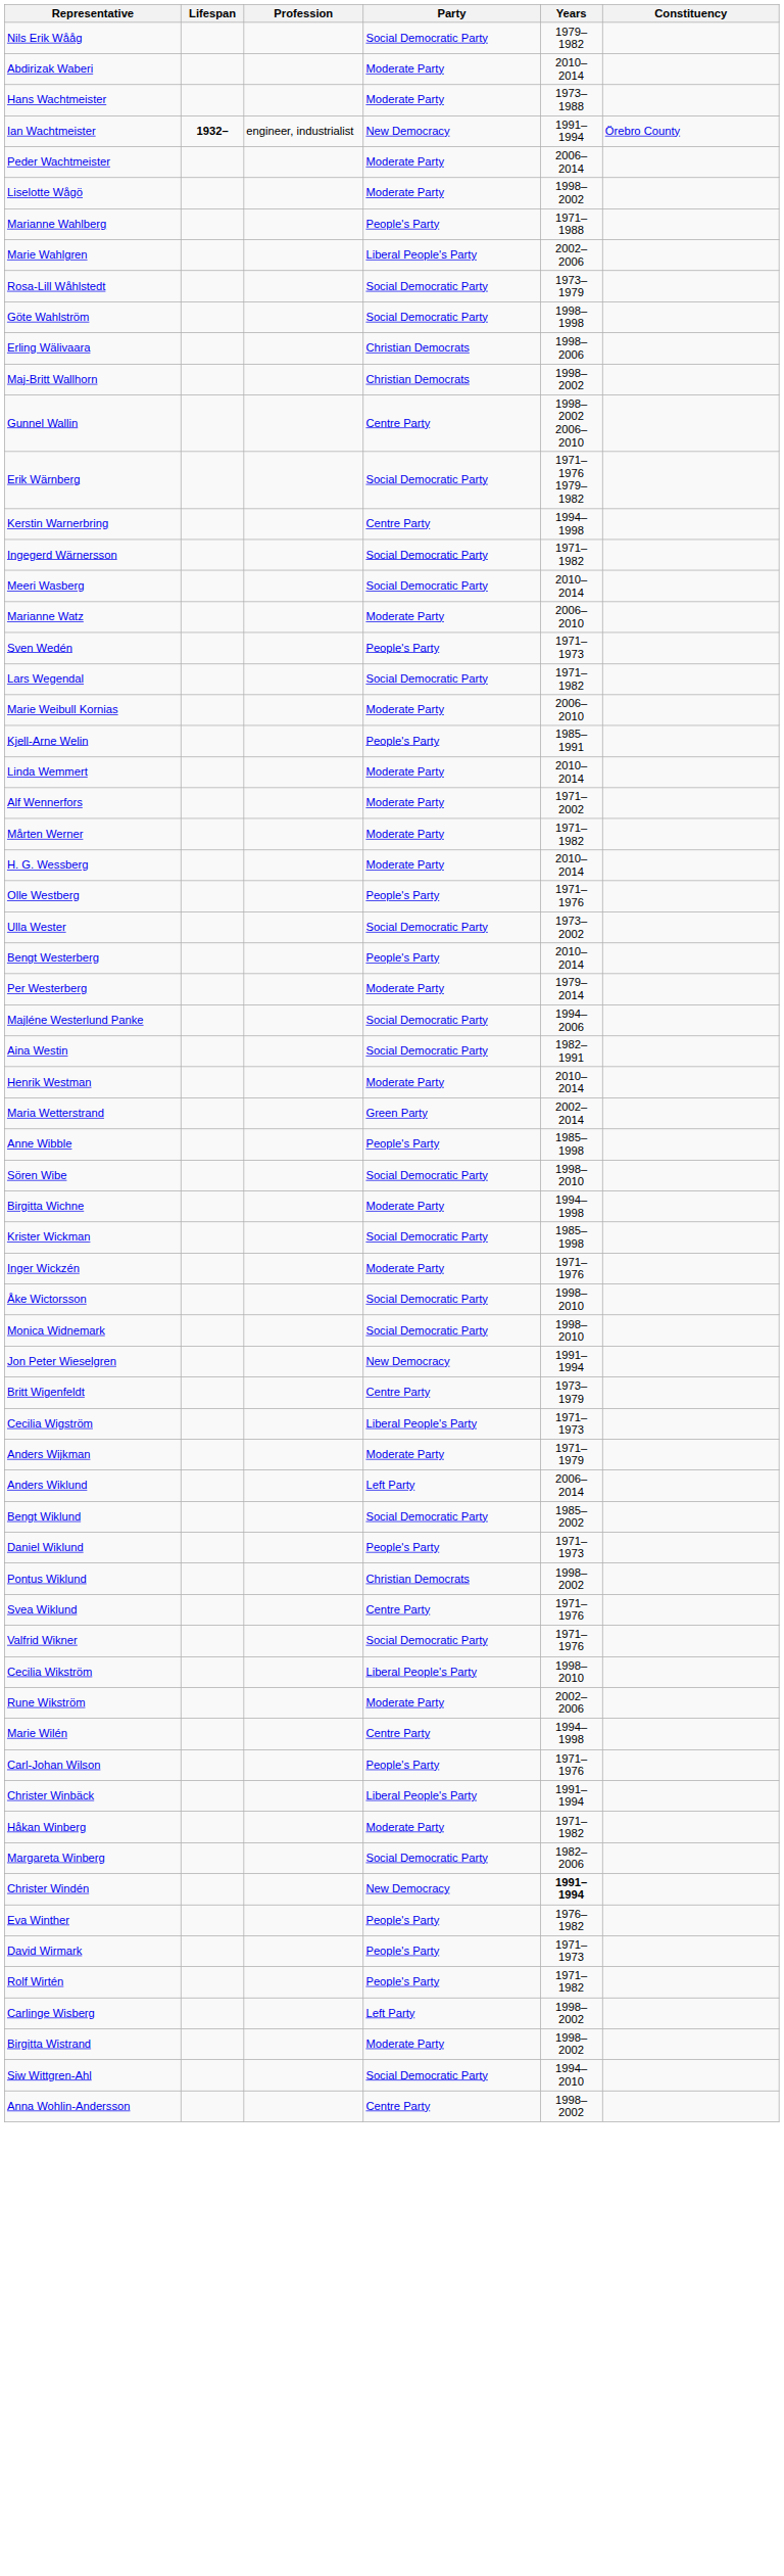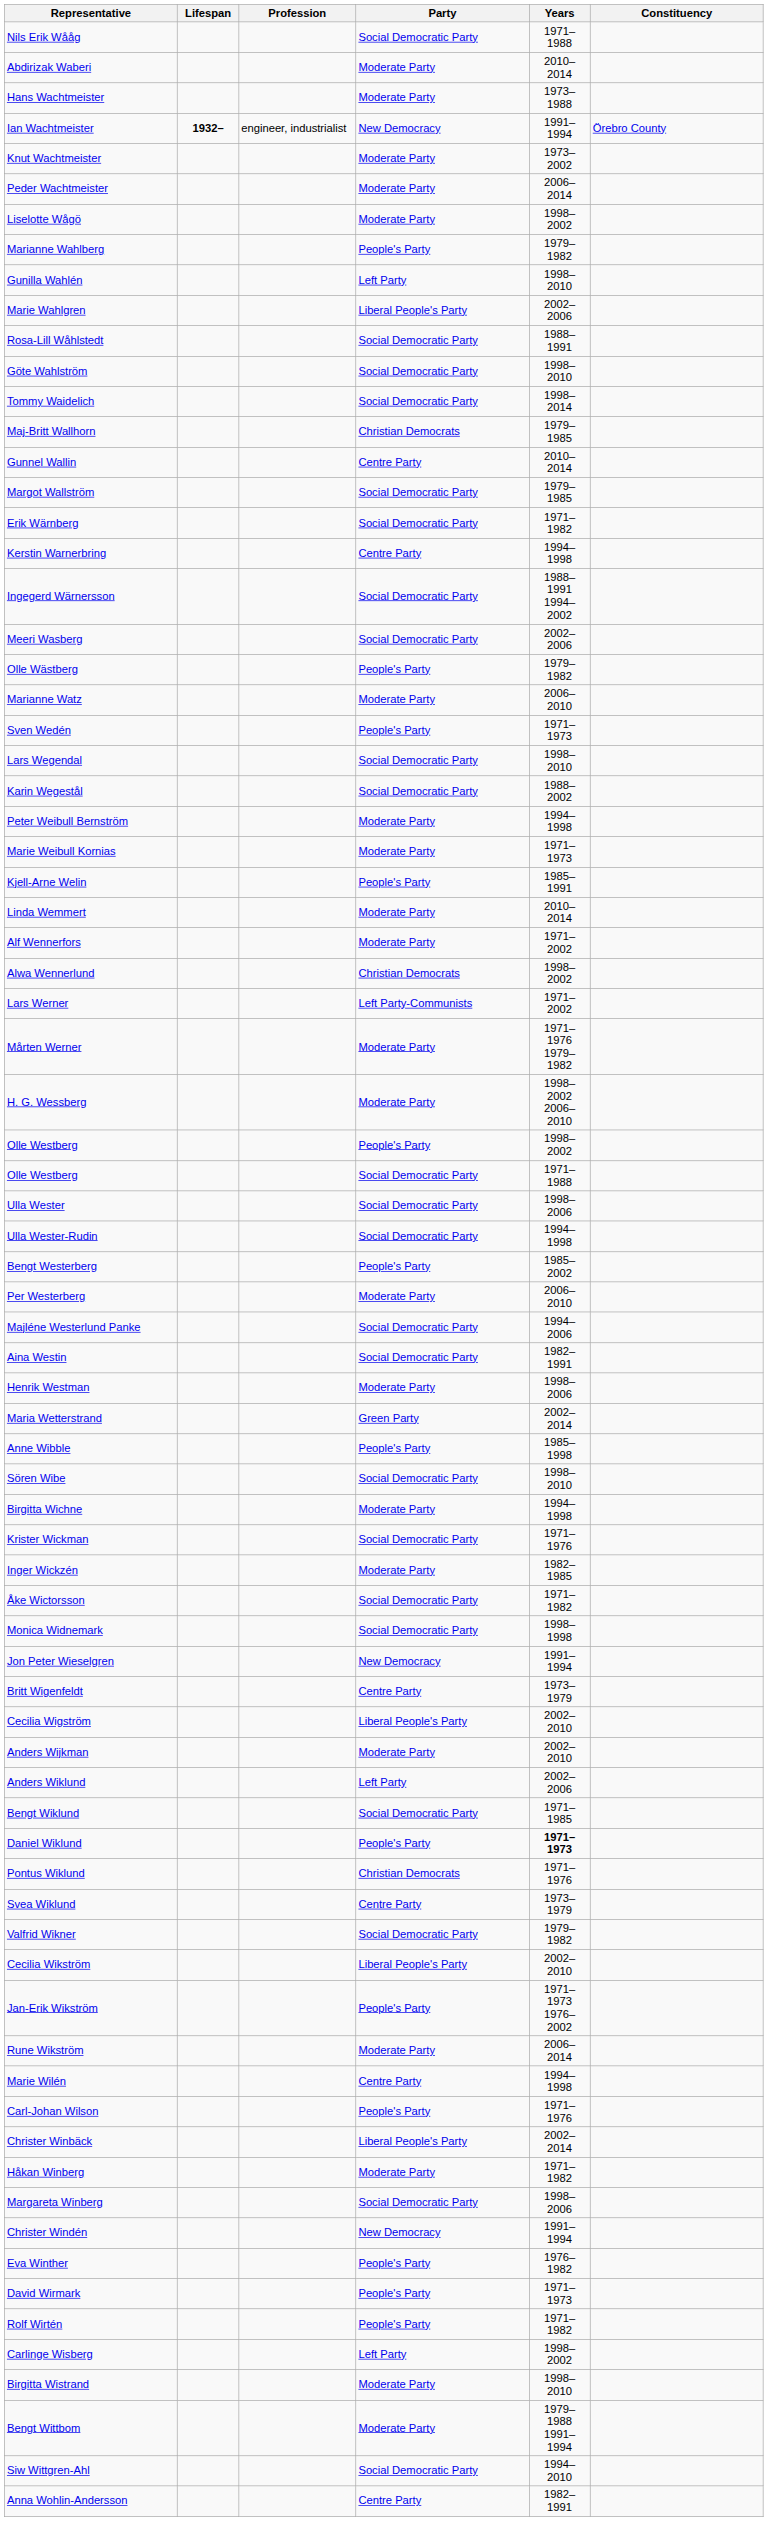Nils Erik Wååg | Years: 1979–1982 -> 1971–1988
+ row: Knut Wachtmeister | Moderate Party | 1973–2002
Marianne Wahlberg | Years: 1971–1988 -> 1979–1982
+ row: Gunilla Wahlén | Left Party | 1998–2010
Rosa-Lill Wåhlstedt | Years: 1973–1979 -> 1988–1991
Göte Wahlström | Years: 1998–1998 -> 1998–2010
+ row: Tommy Waidelich | Social Democratic Party | 1998–2014
- row: Erling Wälivaara | Christian Democrats | 1998–2006
Maj-Britt Wallhorn | Years: 1998–2002 -> 1979–1985
Gunnel Wallin | Years: 1998–2002 2006–2010 -> 2010–2014
+ row: Margot Wallström | Social Democratic Party | 1979–1985
Erik Wärnberg | Years: 1971–1976 1979–1982 -> 1971–1982
Ingegerd Wärnersson | Years: 1971–1982 -> 1988–1991 1994–2002
Meeri Wasberg | Years: 2010–2014 -> 2002–2006
+ row: Olle Wästberg | People's Party | 1979–1982
Lars Wegendal | Years: 1971–1982 -> 1998–2010
+ row: Karin Wegestål | Social Democratic Party | 1988–2002
+ row: Peter Weibull Bernström | Moderate Party | 1994–1998
Marie Weibull Kornias | Years: 2006–2010 -> 1971–1973
+ row: Alwa Wennerlund | Christian Democrats | 1998–2002
+ row: Lars Werner | Left Party-Communists | 1971–2002
Mårten Werner | Years: 1971–1982 -> 1971–1976 1979–1982
H. G. Wessberg | Years: 2010–2014 -> 1998–2002 2006–2010
Olle Westberg / People's Party | Years: 1971–1976 -> 1998–2002
+ row: Olle Westberg | Social Democratic Party | 1971–1988
Ulla Wester | Years: 1973–2002 -> 1998–2006
+ row: Ulla Wester-Rudin | Social Democratic Party | 1994–1998
Bengt Westerberg | Years: 2010–2014 -> 1985–2002
Per Westerberg | Years: 1979–2014 -> 2006–2010
Henrik Westman | Years: 2010–2014 -> 1998–2006
Krister Wickman | Years: 1985–1998 -> 1971–1976
Inger Wickzén | Years: 1971–1976 -> 1982–1985
Åke Wictorsson | Years: 1998–2010 -> 1971–1982
Monica Widnemark | Years: 1998–2010 -> 1998–1998
Cecilia Wigström | Years: 1971–1973 -> 2002–2010
Anders Wijkman | Years: 1971–1979 -> 2002–2010
Anders Wiklund | Years: 2006–2014 -> 2002–2006
Bengt Wiklund | Years: 1985–2002 -> 1971–1985
Daniel Wiklund | Years: normal -> bold
Pontus Wiklund | Years: 1998–2002 -> 1971–1976
Svea Wiklund | Years: 1971–1976 -> 1973–1979
Valfrid Wikner | Years: 1971–1976 -> 1979–1982
Cecilia Wikström | Years: 1998–2010 -> 2002–2010
+ row: Jan-Erik Wikström | People's Party | 1971–1973 1976–2002
Rune Wikström | Years: 2002–2006 -> 2006–2014
Christer Winbäck | Years: 1991–1994 -> 2002–2014
Margareta Winberg | Years: 1982–2006 -> 1998–2006
Christer Windén | Years: bold -> normal
Birgitta Wistrand | Years: 1998–2002 -> 1998–2010
+ row: Bengt Wittbom | Moderate Party | 1979–1988 1991–1994
Anna Wohlin-Andersson | Years: 1998–2002 -> 1982–1991
